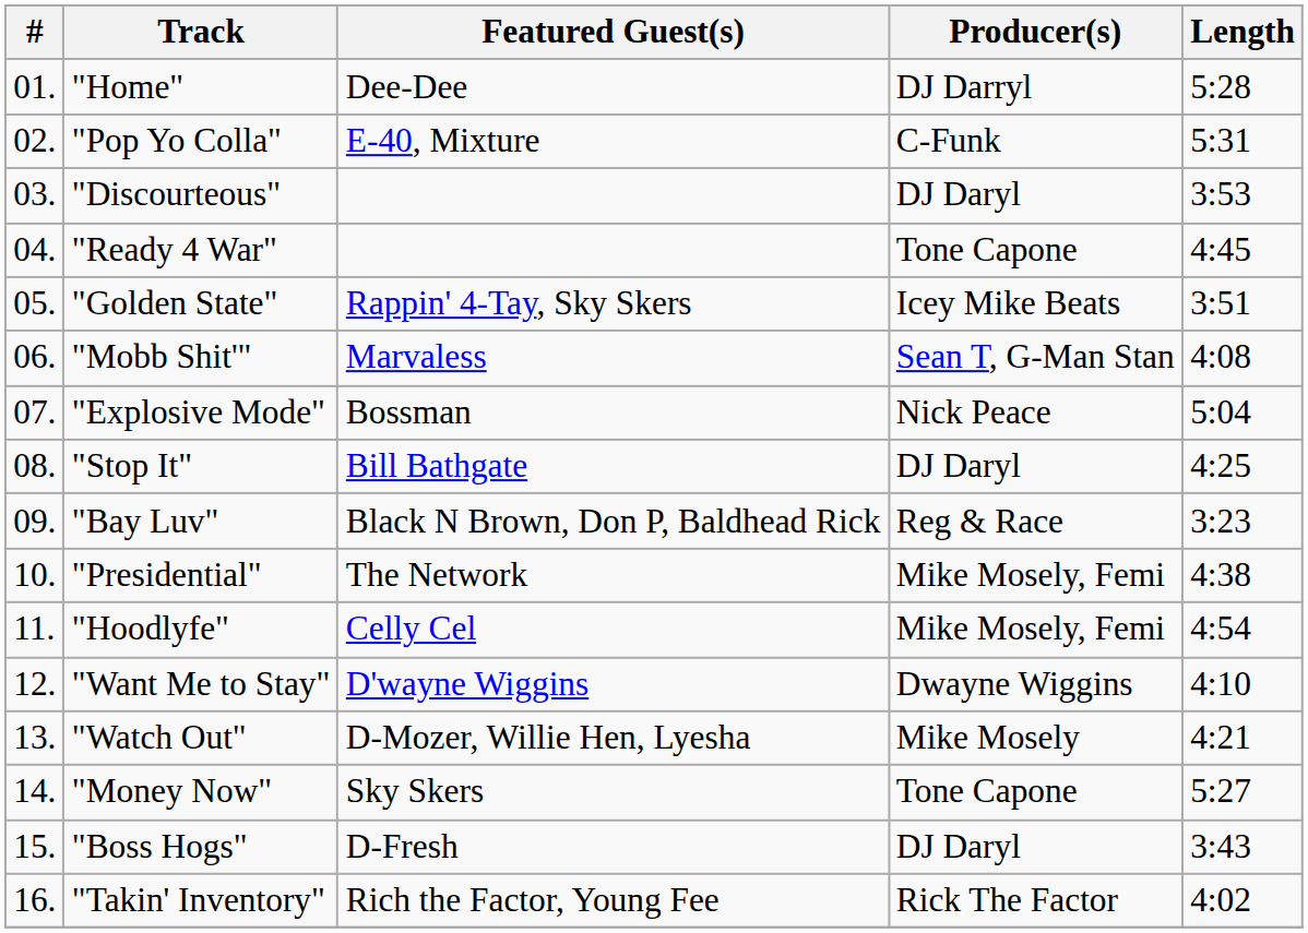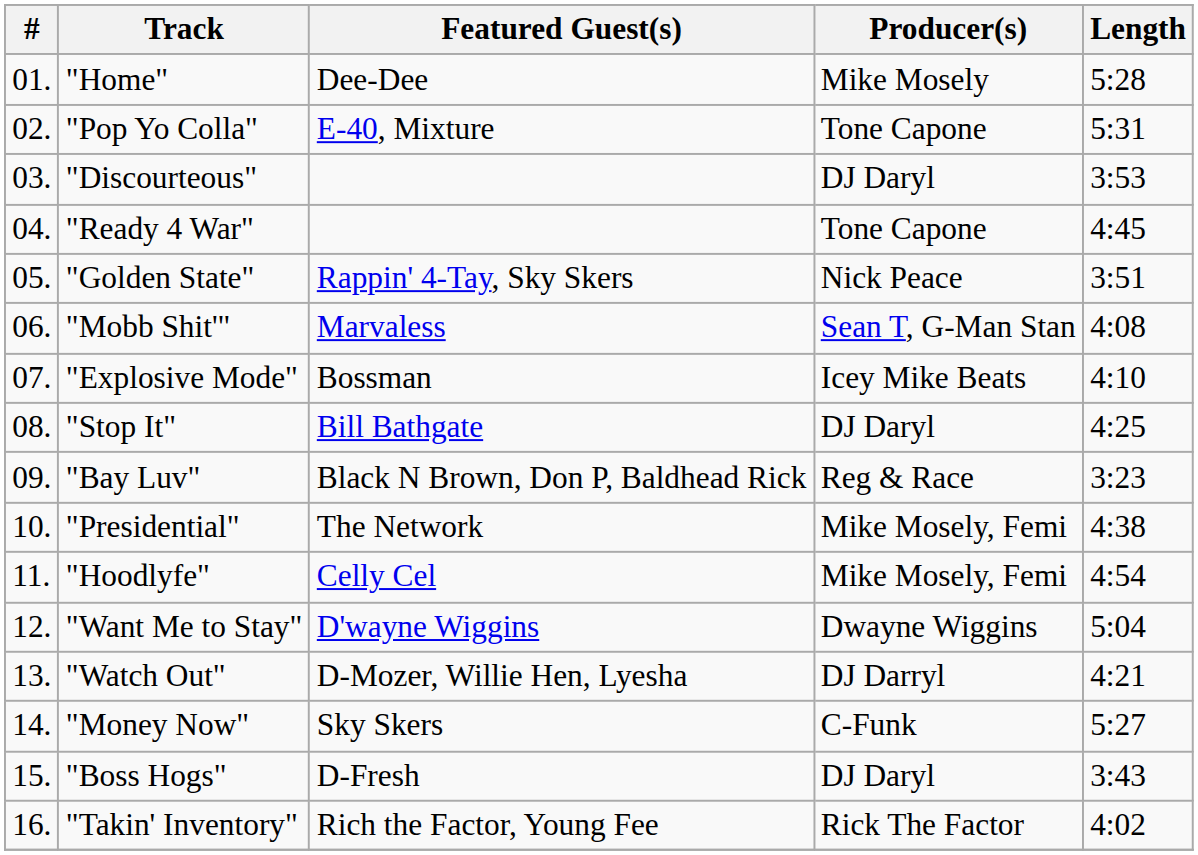"Home" | Producer(s): DJ Darryl -> Mike Mosely
"Pop Yo Colla" | Producer(s): C-Funk -> Tone Capone
"Golden State" | Producer(s): Icey Mike Beats -> Nick Peace
"Explosive Mode" | Producer(s): Nick Peace -> Icey Mike Beats
"Explosive Mode" | Length: 5:04 -> 4:10
"Want Me to Stay" | Length: 4:10 -> 5:04
"Watch Out" | Producer(s): Mike Mosely -> DJ Darryl
"Money Now" | Producer(s): Tone Capone -> C-Funk
